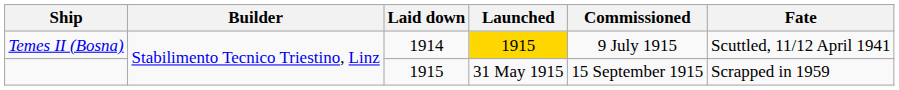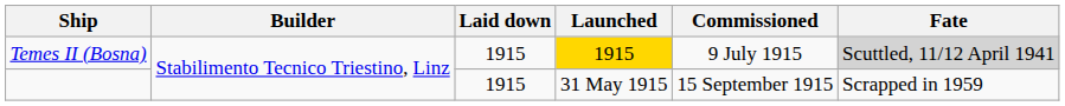Temes II (Bosna) | Laid down: 1914 -> 1915
Temes II (Bosna) | Fate: no background -> lightgrey background
